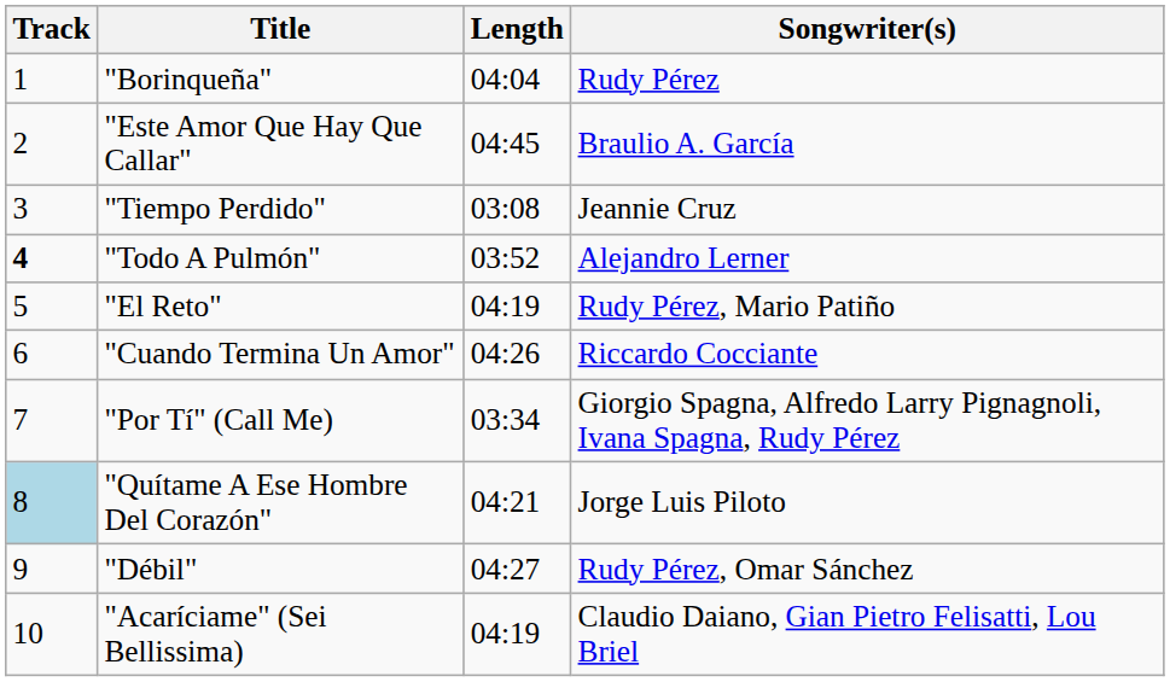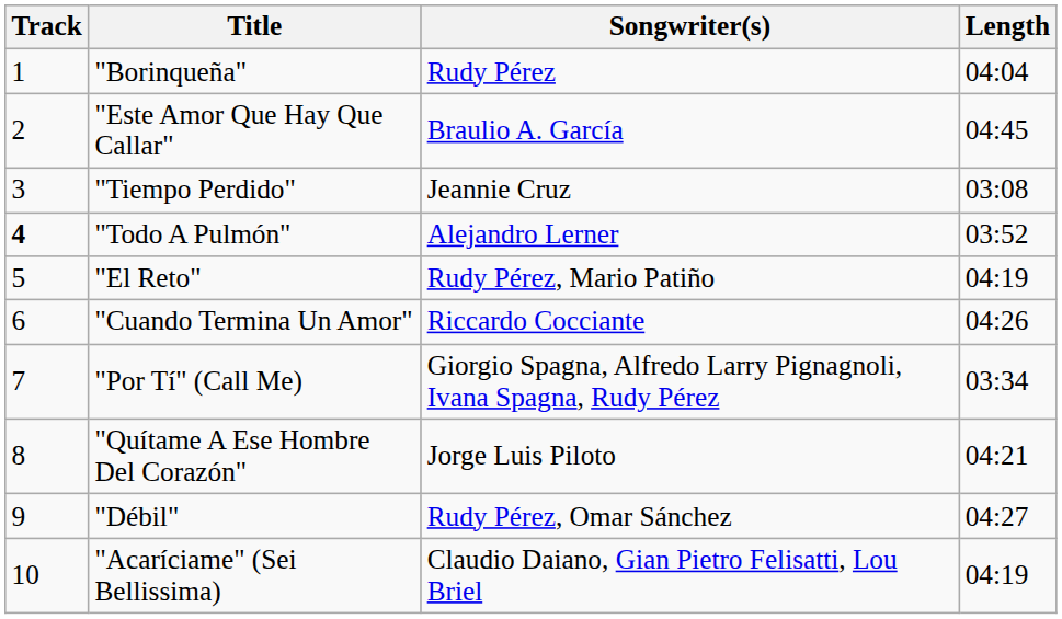columns swapped: Songwriter(s) <-> Length
"Quítame A Ese Hombre Del Corazón" | Track: lightblue background -> no background
